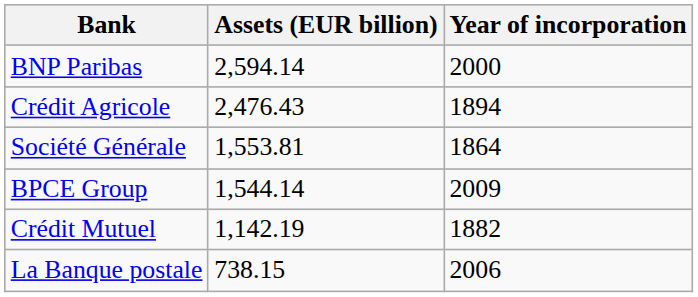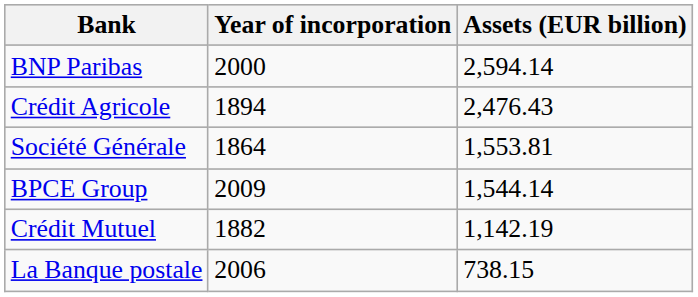columns swapped: Assets (EUR billion) <-> Year of incorporation
